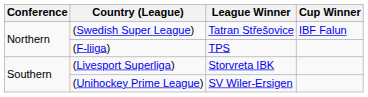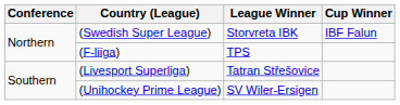(Swedish Super League) | League Winner: Tatran Střešovice -> Storvreta IBK
(Livesport Superliga) | League Winner: Storvreta IBK -> Tatran Střešovice
